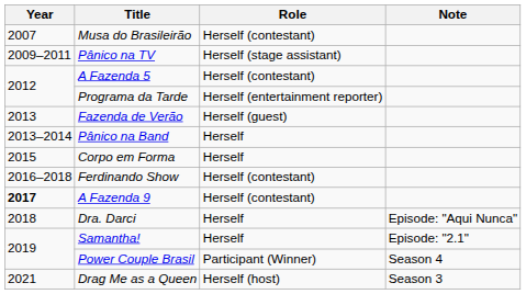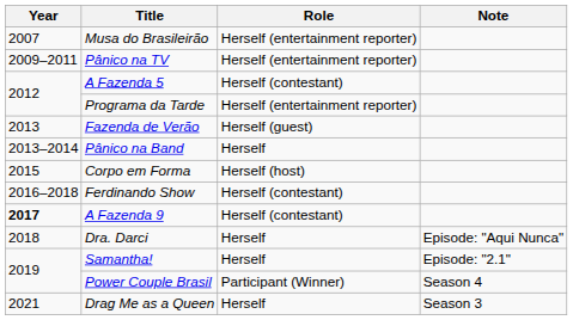Musa do Brasileirão | Role: Herself (contestant) -> Herself (entertainment reporter)
Pânico na TV | Role: Herself (stage assistant) -> Herself (entertainment reporter)
Corpo em Forma | Role: Herself -> Herself (host)
Drag Me as a Queen | Role: Herself (host) -> Herself
